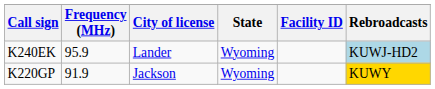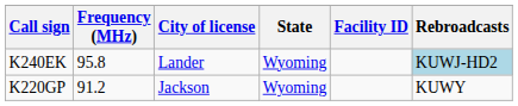K240EK | Frequency (MHz): 95.9 -> 95.8
K220GP | Frequency (MHz): 91.9 -> 91.2
K220GP | Rebroadcasts: gold background -> no background
